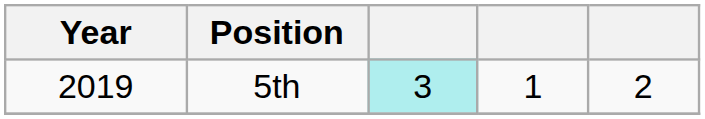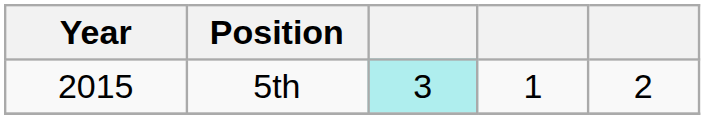5th | Year: 2019 -> 2015
